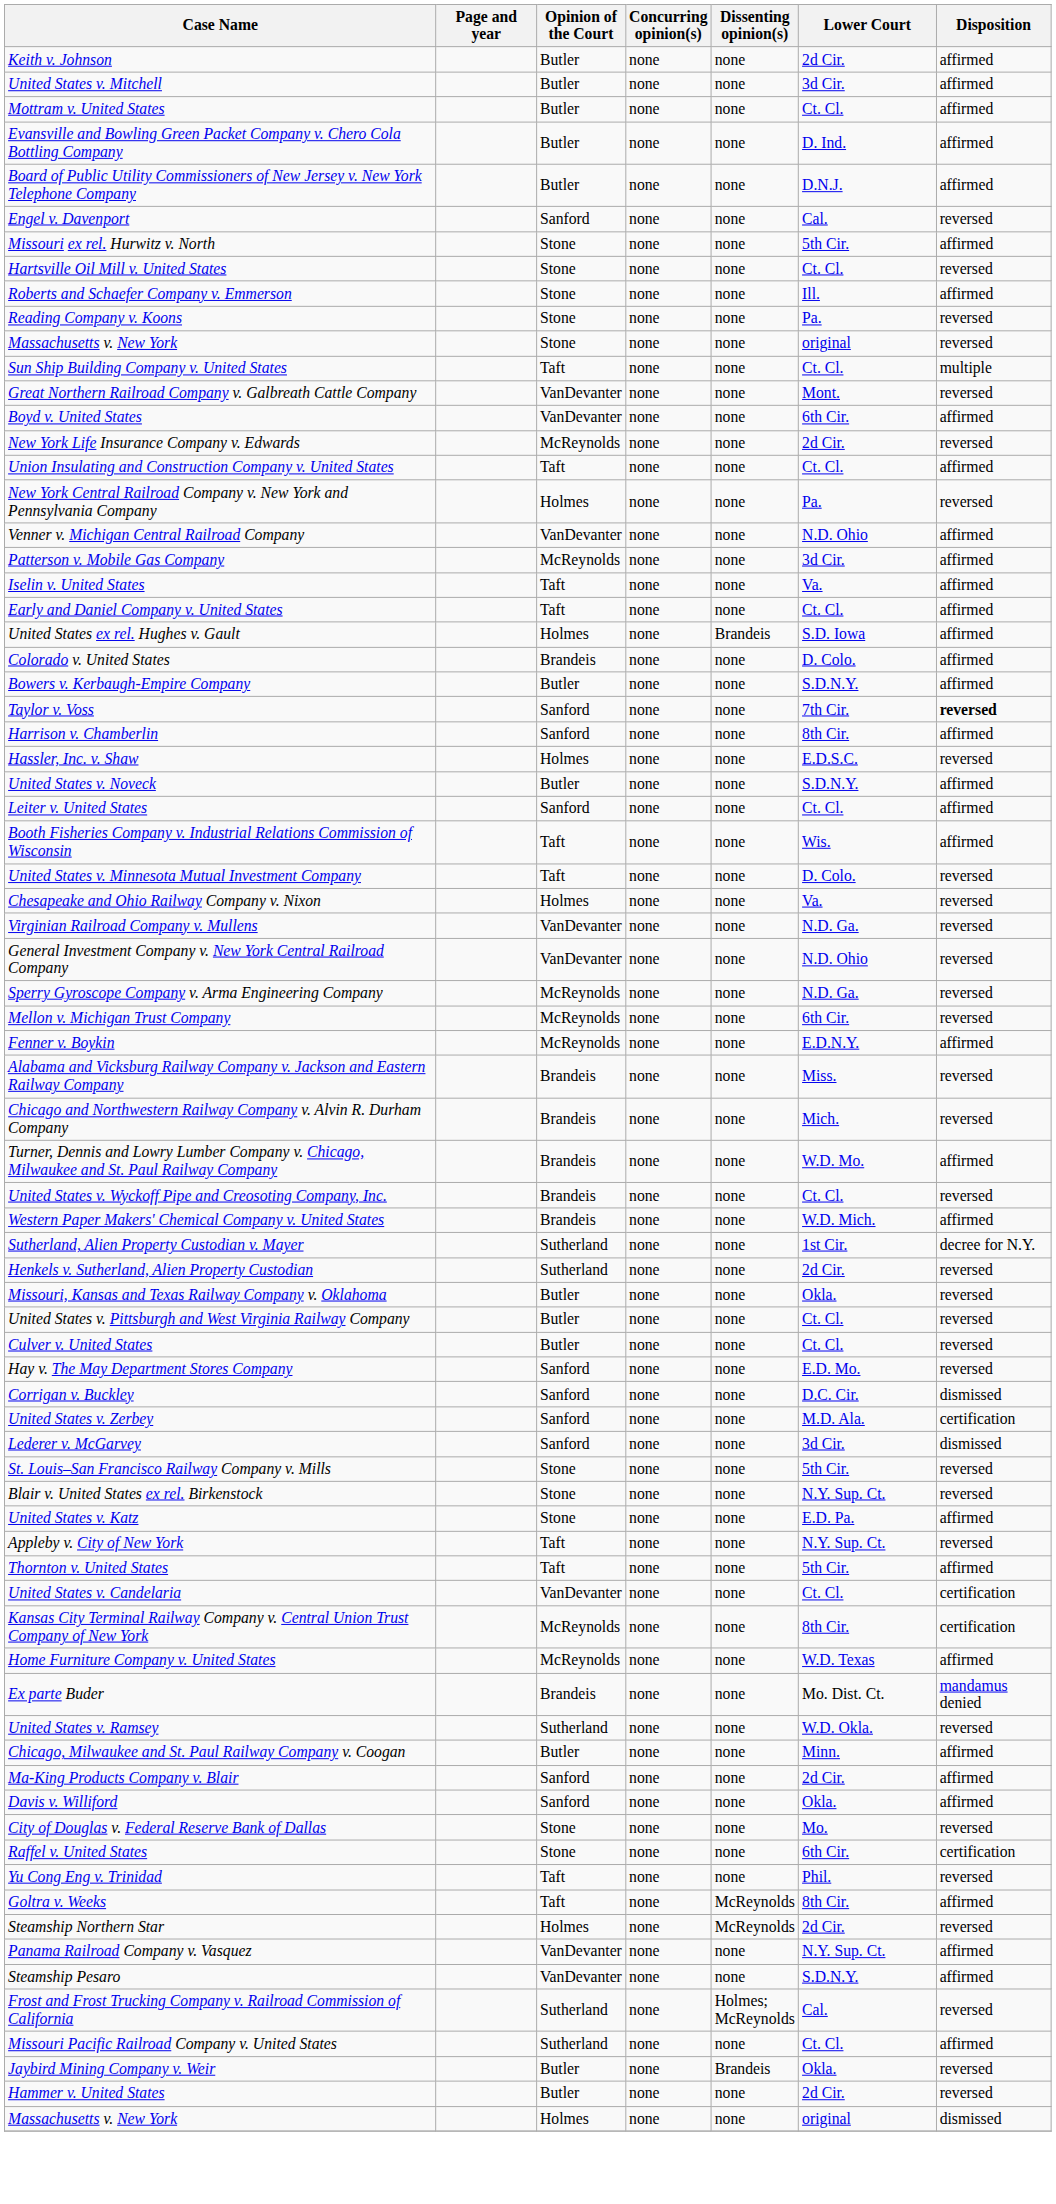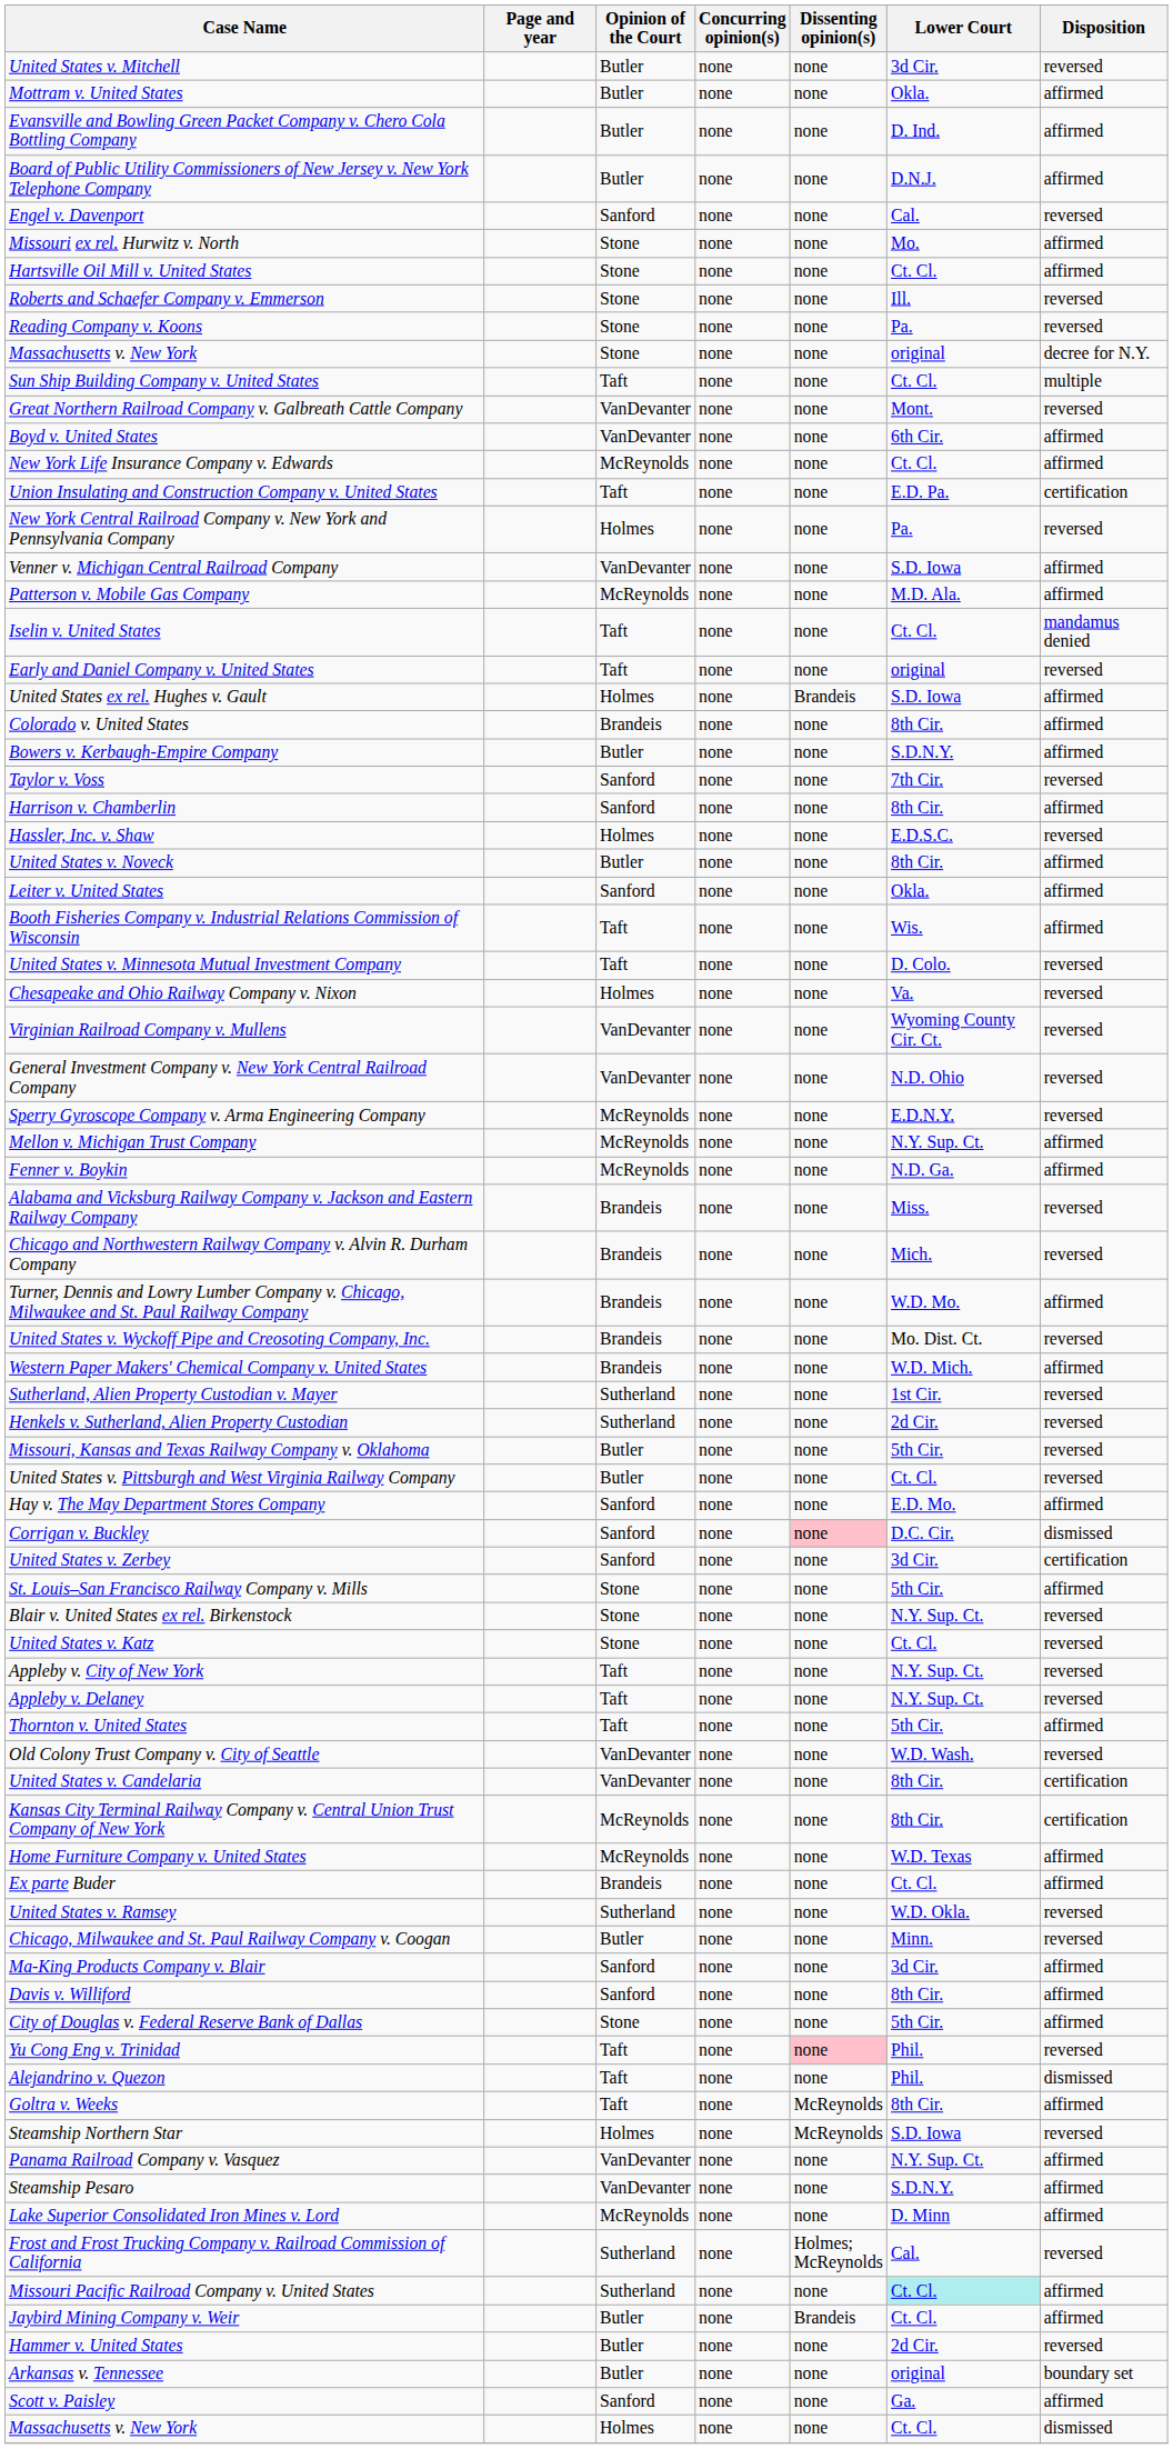- row: Keith v. Johnson | Butler | none | none | 2d Cir. | affirmed
United States v. Mitchell | Disposition: affirmed -> reversed
Mottram v. United States | Lower Court: Ct. Cl. -> Okla.
Missouri ex rel. Hurwitz v. North | Lower Court: 5th Cir. -> Mo.
Hartsville Oil Mill v. United States | Disposition: reversed -> affirmed
Roberts and Schaefer Company v. Emmerson | Disposition: affirmed -> reversed
Massachusetts v. New York / Stone | Disposition: reversed -> decree for N.Y.
New York Life Insurance Company v. Edwards | Lower Court: 2d Cir. -> Ct. Cl.
New York Life Insurance Company v. Edwards | Disposition: reversed -> affirmed
Union Insulating and Construction Company v. United States | Lower Court: Ct. Cl. -> E.D. Pa.
Union Insulating and Construction Company v. United States | Disposition: affirmed -> certification
Venner v. Michigan Central Railroad Company | Lower Court: N.D. Ohio -> S.D. Iowa
Patterson v. Mobile Gas Company | Lower Court: 3d Cir. -> M.D. Ala.
Iselin v. United States | Lower Court: Va. -> Ct. Cl.
Iselin v. United States | Disposition: affirmed -> mandamus denied
Early and Daniel Company v. United States | Lower Court: Ct. Cl. -> original
Early and Daniel Company v. United States | Disposition: affirmed -> reversed
Colorado v. United States | Lower Court: D. Colo. -> 8th Cir.
Taylor v. Voss | Disposition: bold -> normal
United States v. Noveck | Lower Court: S.D.N.Y. -> 8th Cir.
Leiter v. United States | Lower Court: Ct. Cl. -> Okla.
Virginian Railroad Company v. Mullens | Lower Court: N.D. Ga. -> Wyoming County Cir. Ct.
Sperry Gyroscope Company v. Arma Engineering Company | Lower Court: N.D. Ga. -> E.D.N.Y.
Mellon v. Michigan Trust Company | Lower Court: 6th Cir. -> N.Y. Sup. Ct.
Mellon v. Michigan Trust Company | Disposition: reversed -> affirmed
Fenner v. Boykin | Lower Court: E.D.N.Y. -> N.D. Ga.
United States v. Wyckoff Pipe and Creosoting Company, Inc. | Lower Court: Ct. Cl. -> Mo. Dist. Ct.
Sutherland, Alien Property Custodian v. Mayer | Disposition: decree for N.Y. -> reversed
Missouri, Kansas and Texas Railway Company v. Oklahoma | Lower Court: Okla. -> 5th Cir.
- row: Culver v. United States | Butler | none | none | Ct. Cl. | reversed
Hay v. The May Department Stores Company | Disposition: reversed -> affirmed
Corrigan v. Buckley | Dissenting opinion(s): no background -> pink background
United States v. Zerbey | Lower Court: M.D. Ala. -> 3d Cir.
- row: Lederer v. McGarvey | Sanford | none | none | 3d Cir. | dismissed
St. Louis–San Francisco Railway Company v. Mills | Disposition: reversed -> affirmed
United States v. Katz | Lower Court: E.D. Pa. -> Ct. Cl.
United States v. Katz | Disposition: affirmed -> reversed
+ row: Appleby v. Delaney | Taft | none | none | N.Y. Sup. Ct. | reversed
+ row: Old Colony Trust Company v. City of Seattle | VanDevanter | none | none | W.D. Wash. | reversed
United States v. Candelaria | Lower Court: Ct. Cl. -> 8th Cir.
Ex parte Buder | Lower Court: Mo. Dist. Ct. -> Ct. Cl.
Ex parte Buder | Disposition: mandamus denied -> affirmed
Chicago, Milwaukee and St. Paul Railway Company v. Coogan | Disposition: affirmed -> reversed
Ma-King Products Company v. Blair | Lower Court: 2d Cir. -> 3d Cir.
Davis v. Williford | Lower Court: Okla. -> 8th Cir.
City of Douglas v. Federal Reserve Bank of Dallas | Lower Court: Mo. -> 5th Cir.
City of Douglas v. Federal Reserve Bank of Dallas | Disposition: reversed -> affirmed
- row: Raffel v. United States | Stone | none | none | 6th Cir. | certification
Yu Cong Eng v. Trinidad | Dissenting opinion(s): no background -> pink background
+ row: Alejandrino v. Quezon | Taft | none | none | Phil. | dismissed
Steamship Northern Star | Lower Court: 2d Cir. -> S.D. Iowa
+ row: Lake Superior Consolidated Iron Mines v. Lord | McReynolds | none | none | D. Minn | affirmed
Missouri Pacific Railroad Company v. United States | Lower Court: no background -> paleturquoise background
Jaybird Mining Company v. Weir | Lower Court: Okla. -> Ct. Cl.
Jaybird Mining Company v. Weir | Disposition: reversed -> affirmed
+ row: Arkansas v. Tennessee | Butler | none | none | original | boundary set
+ row: Scott v. Paisley | Sanford | none | none | Ga. | affirmed
Massachusetts v. New York / Holmes | Lower Court: original -> Ct. Cl.
